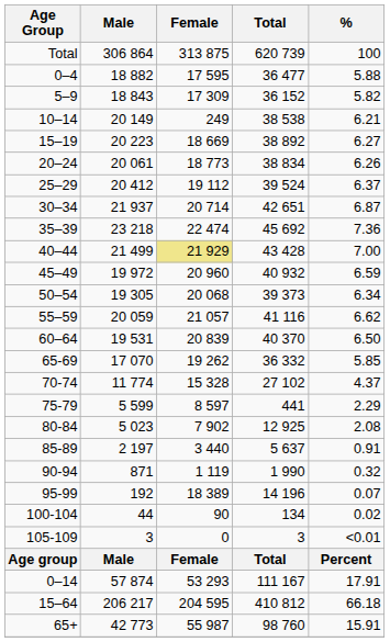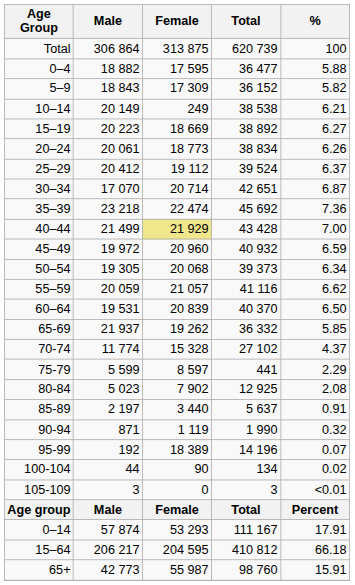30–34 | Male: 21 937 -> 17 070
65-69 | Male: 17 070 -> 21 937
